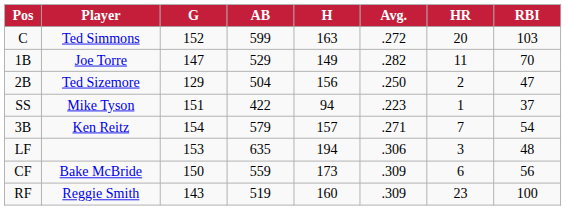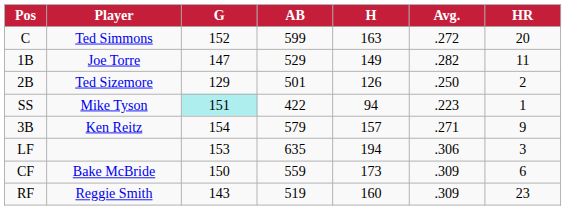- column: RBI | 103 | 70 | 47 | 37 | 54 | 48 | 56 | 100
2B | AB: 504 -> 501
2B | H: 156 -> 126
SS | G: no background -> paleturquoise background
3B | HR: 7 -> 9
